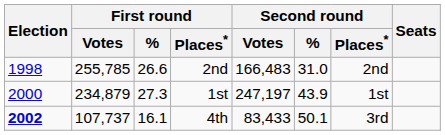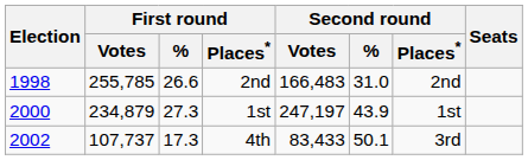4th | Election: bold -> normal
4th | First round / %: 16.1 -> 17.3
